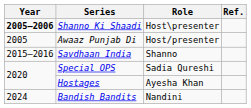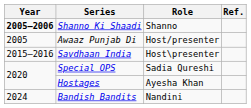Shanno Ki Shaadi | Role: Host\presenter -> Shanno
Savdhaan India | Role: Shanno -> Host\presenter
